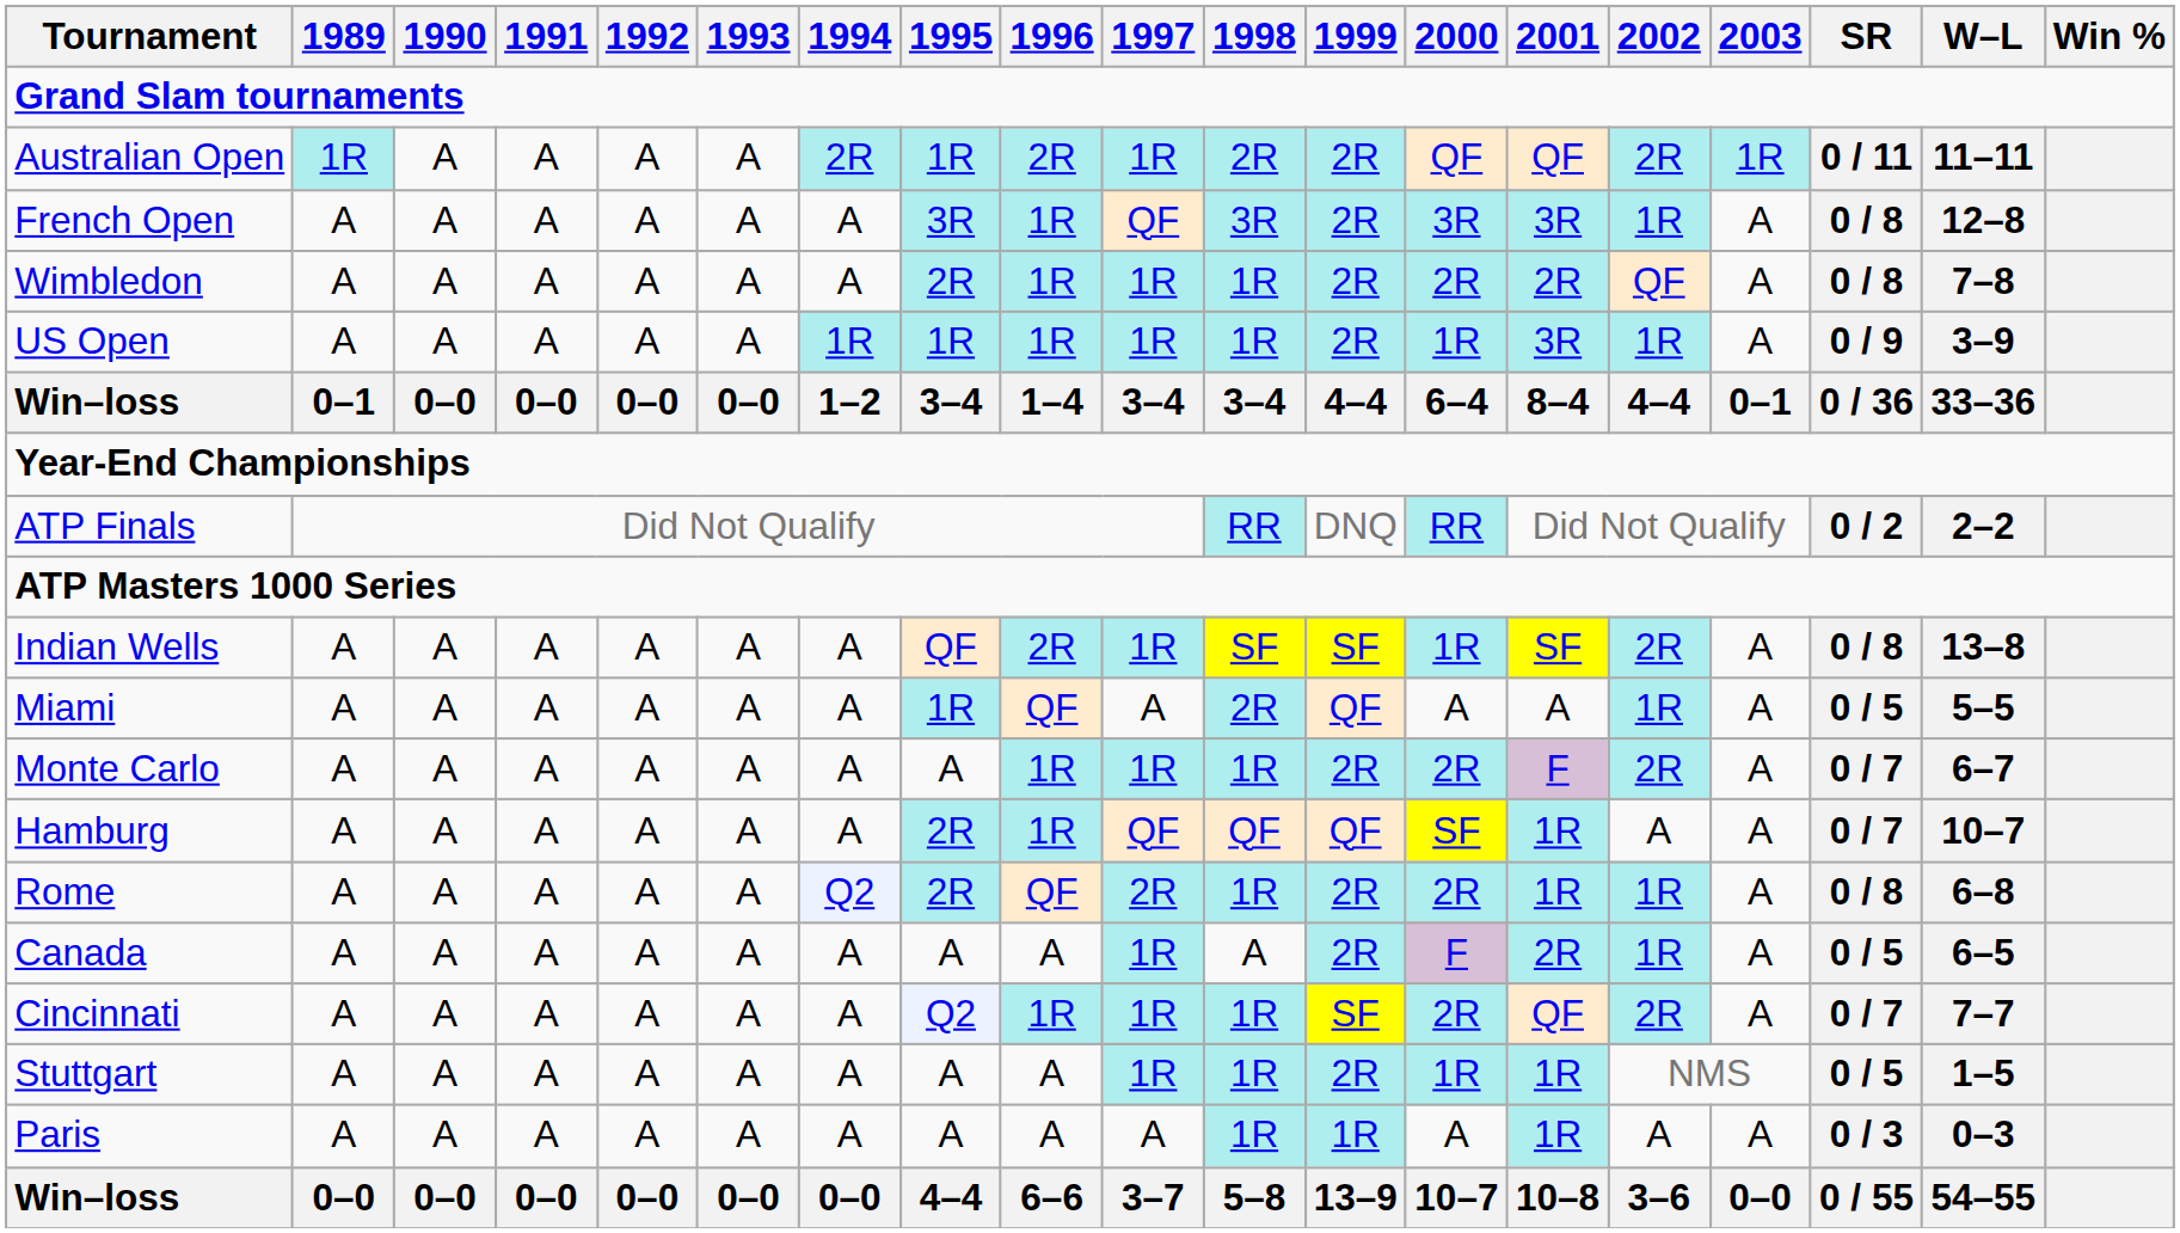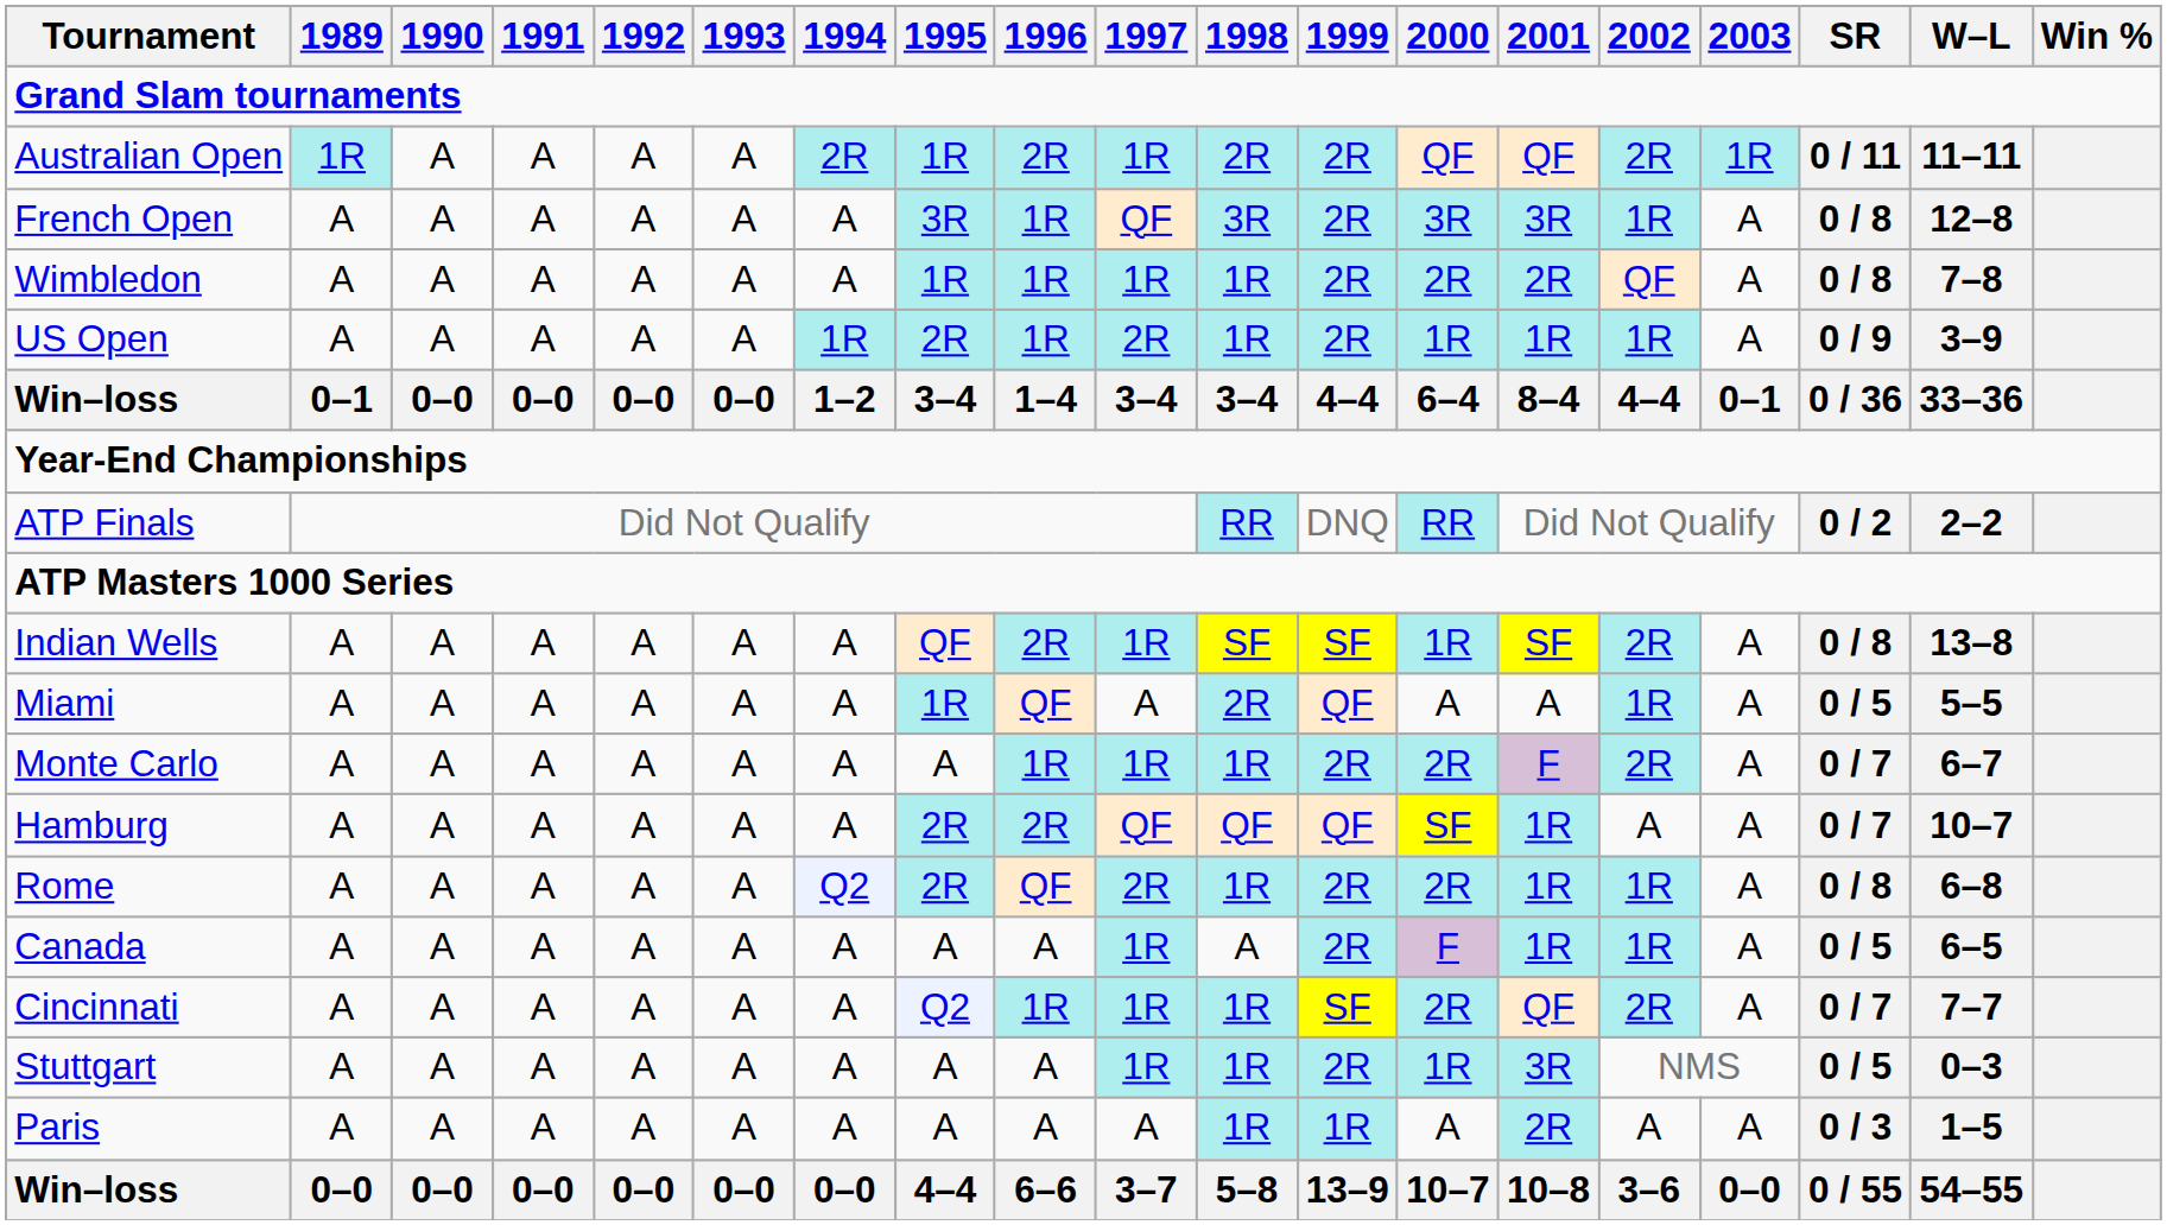Wimbledon | 1995: 2R -> 1R
US Open | 1995: 1R -> 2R
US Open | 1997: 1R -> 2R
US Open | 2001: 3R -> 1R
Hamburg | 1996: 1R -> 2R
Canada | 2001: 2R -> 1R
Stuttgart | 2001: 1R -> 3R
Stuttgart | W–L: 1–5 -> 0–3
Paris | 2001: 1R -> 2R
Paris | W–L: 0–3 -> 1–5
